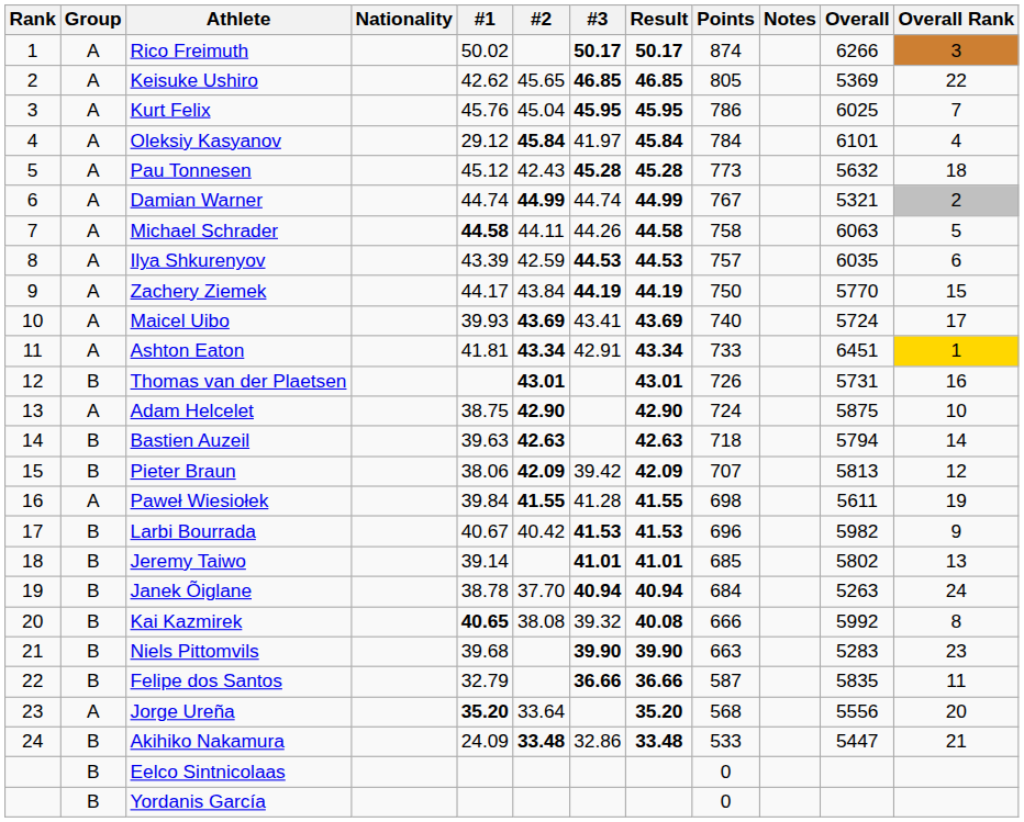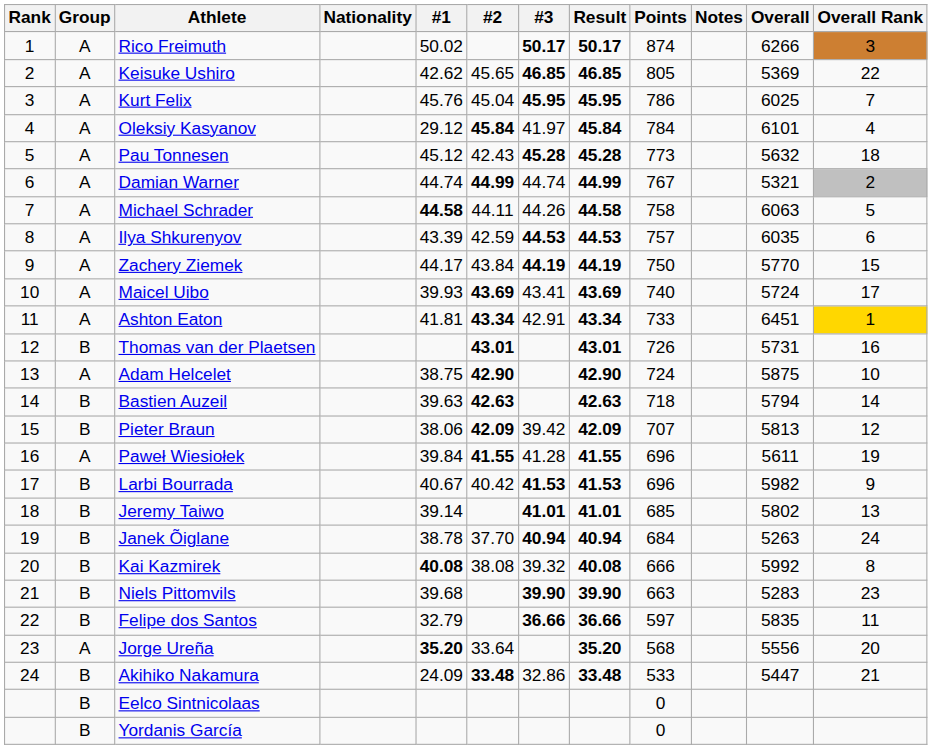Paweł Wiesiołek | Points: 698 -> 696
Kai Kazmirek | #1: 40.65 -> 40.08
Felipe dos Santos | Points: 587 -> 597
